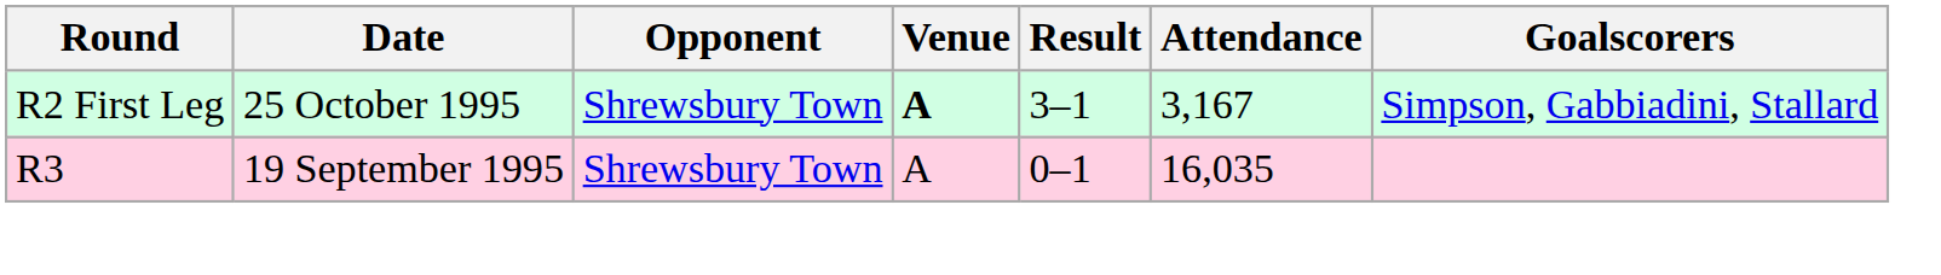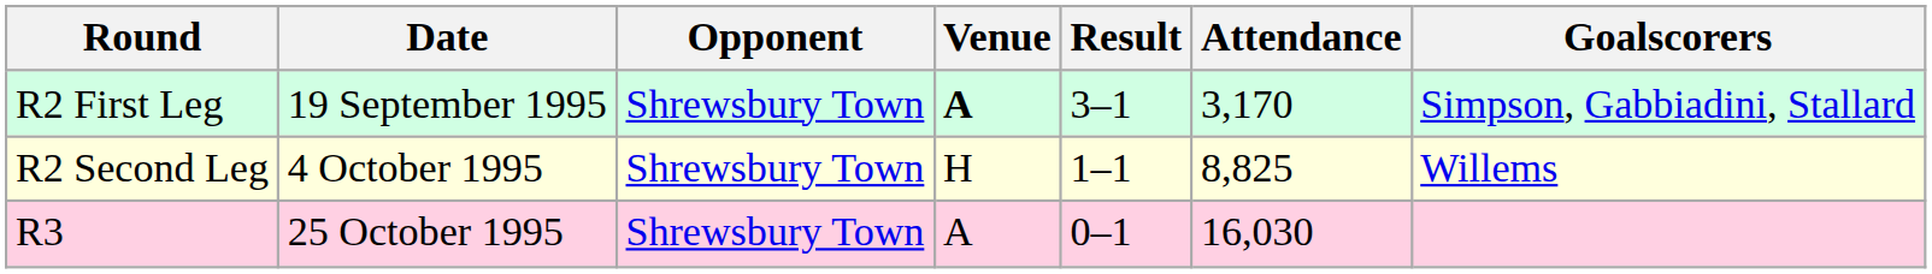R2 First Leg | Date: 25 October 1995 -> 19 September 1995
R2 First Leg | Attendance: 3,167 -> 3,170
+ row: R2 Second Leg | 4 October 1995 | Shrewsbury Town | H | 1–1 | 8,825 | Willems
R3 | Date: 19 September 1995 -> 25 October 1995
R3 | Attendance: 16,035 -> 16,030
